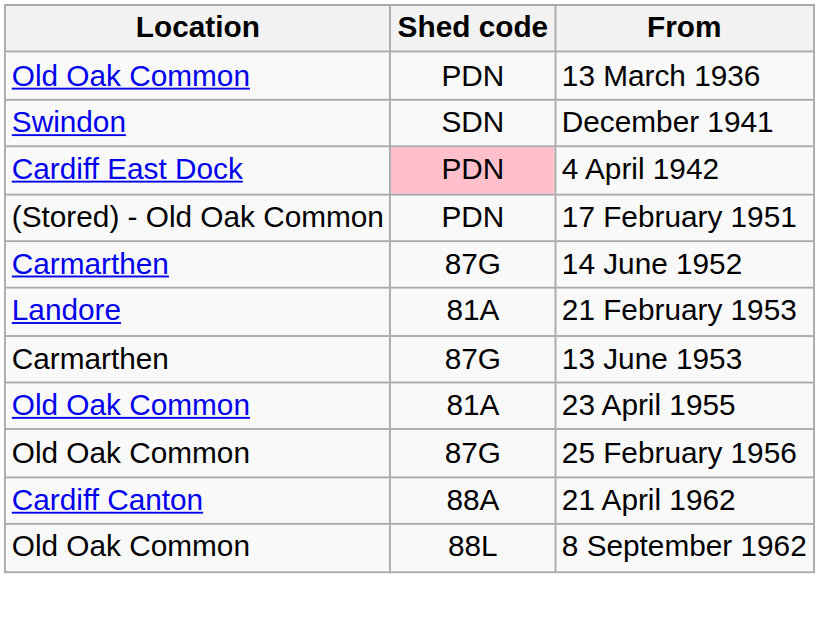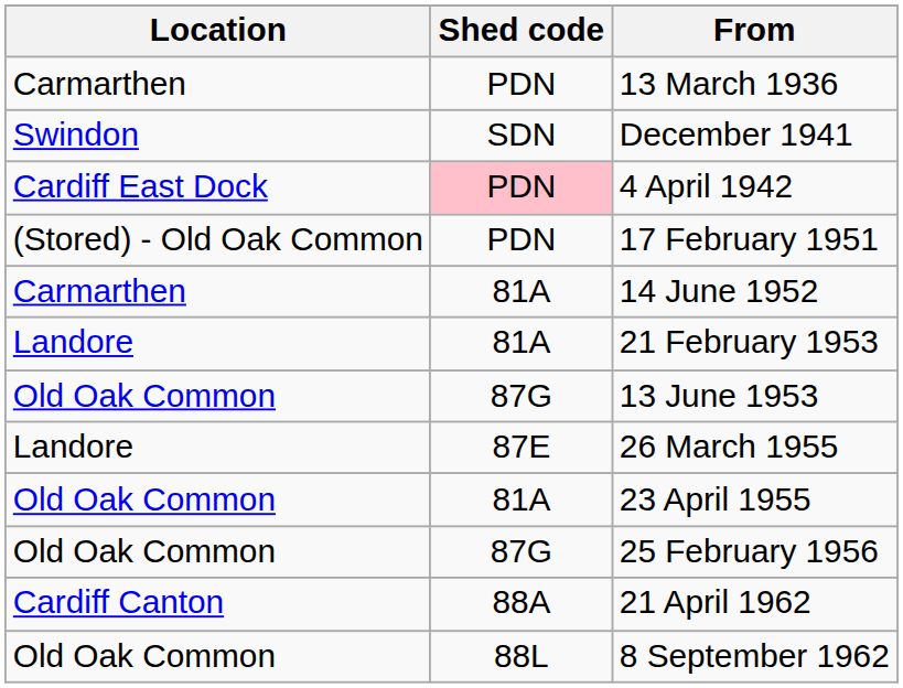13 March 1936 | Location: Old Oak Common -> Carmarthen
14 June 1952 | Shed code: 87G -> 81A
13 June 1953 | Location: Carmarthen -> Old Oak Common
+ row: Landore | 87E | 26 March 1955
